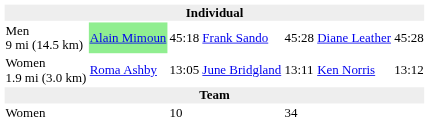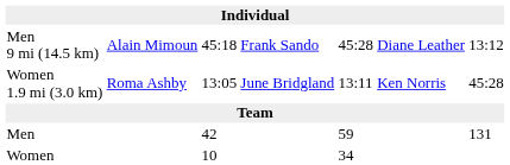Men 9 mi (14.5 km) | column 2: lightgreen background -> no background
Men 9 mi (14.5 km) | column 7: 45:28 -> 13:12
Women 1.9 mi (3.0 km) | column 7: 13:12 -> 45:28
+ row: Men | 42 | 59 | 131
